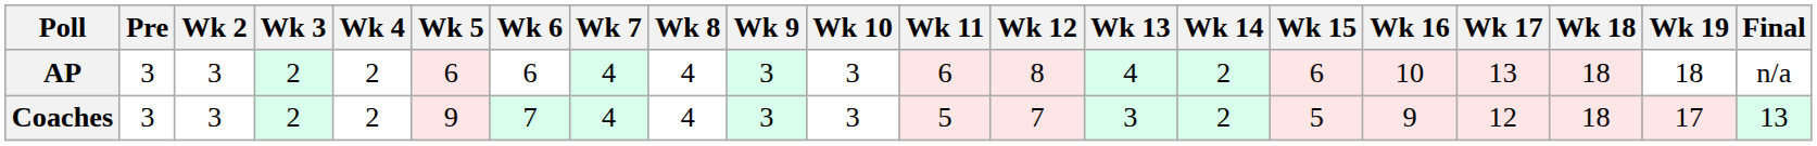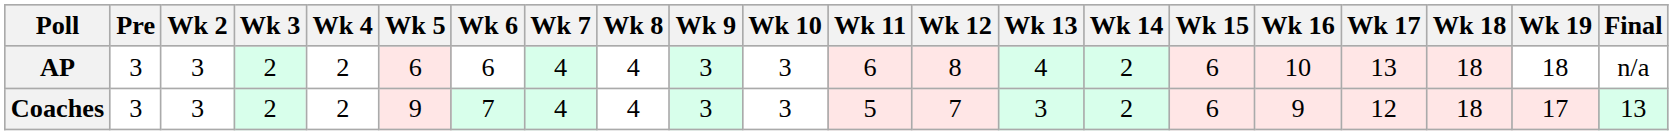Coaches | Wk 15: 5 -> 6
